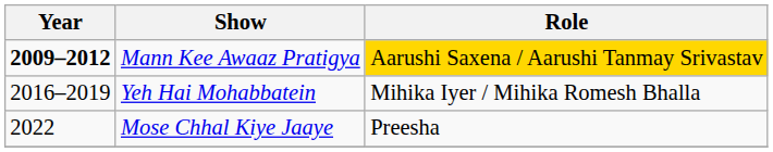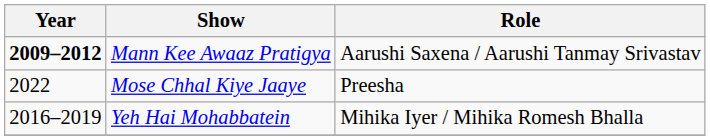Mann Kee Awaaz Pratigya | Role: gold background -> no background
rows swapped: Yeh Hai Mohabbatein <-> Mose Chhal Kiye Jaaye
